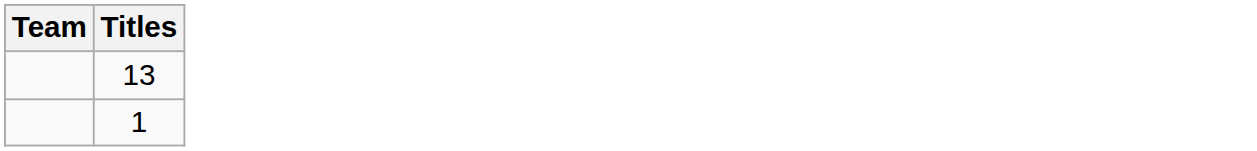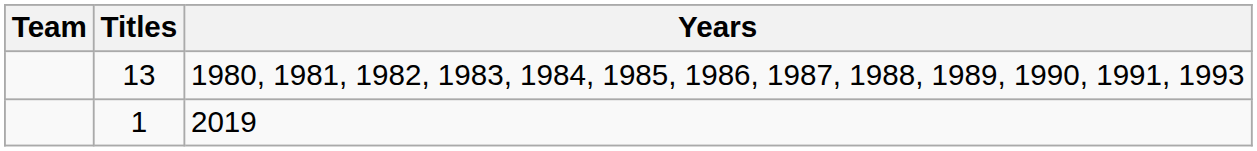+ column: Years | 1980, 1981, 1982, 1983, 1984, 1985, 1986, 1987, 1988, 1989, 1990, 1991, 1993 | 2019
